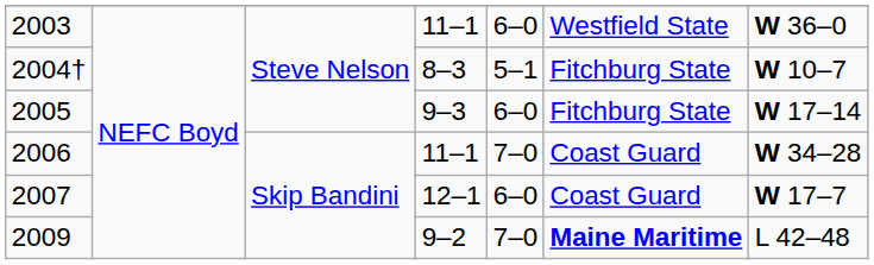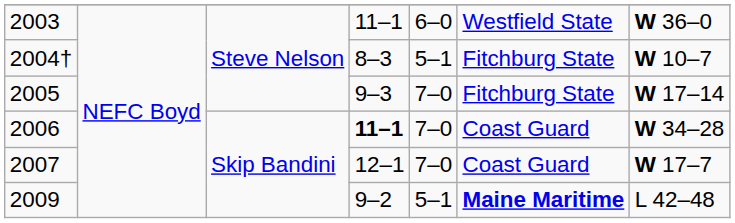2005 | column 5: 6–0 -> 7–0
2006 | column 4: normal -> bold
2007 | column 5: 6–0 -> 7–0
2009 | column 5: 7–0 -> 5–1
